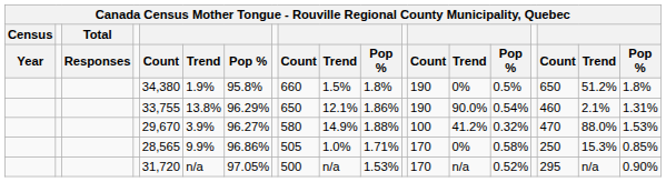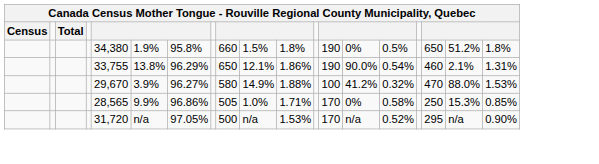- row: Year | Responses | Count | Trend | Pop % | Count | Trend | Pop % | Count | Trend | Pop % | Count | Trend | Pop %
